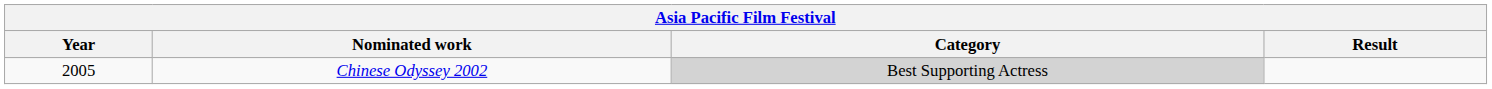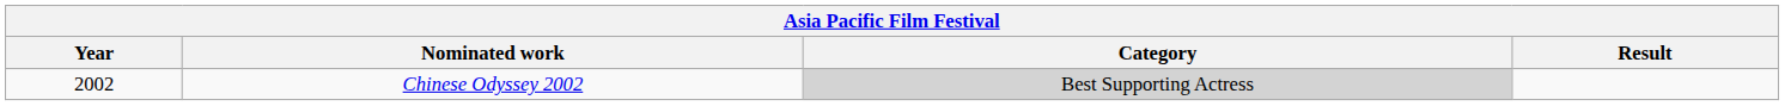Chinese Odyssey 2002 | Year: 2005 -> 2002
